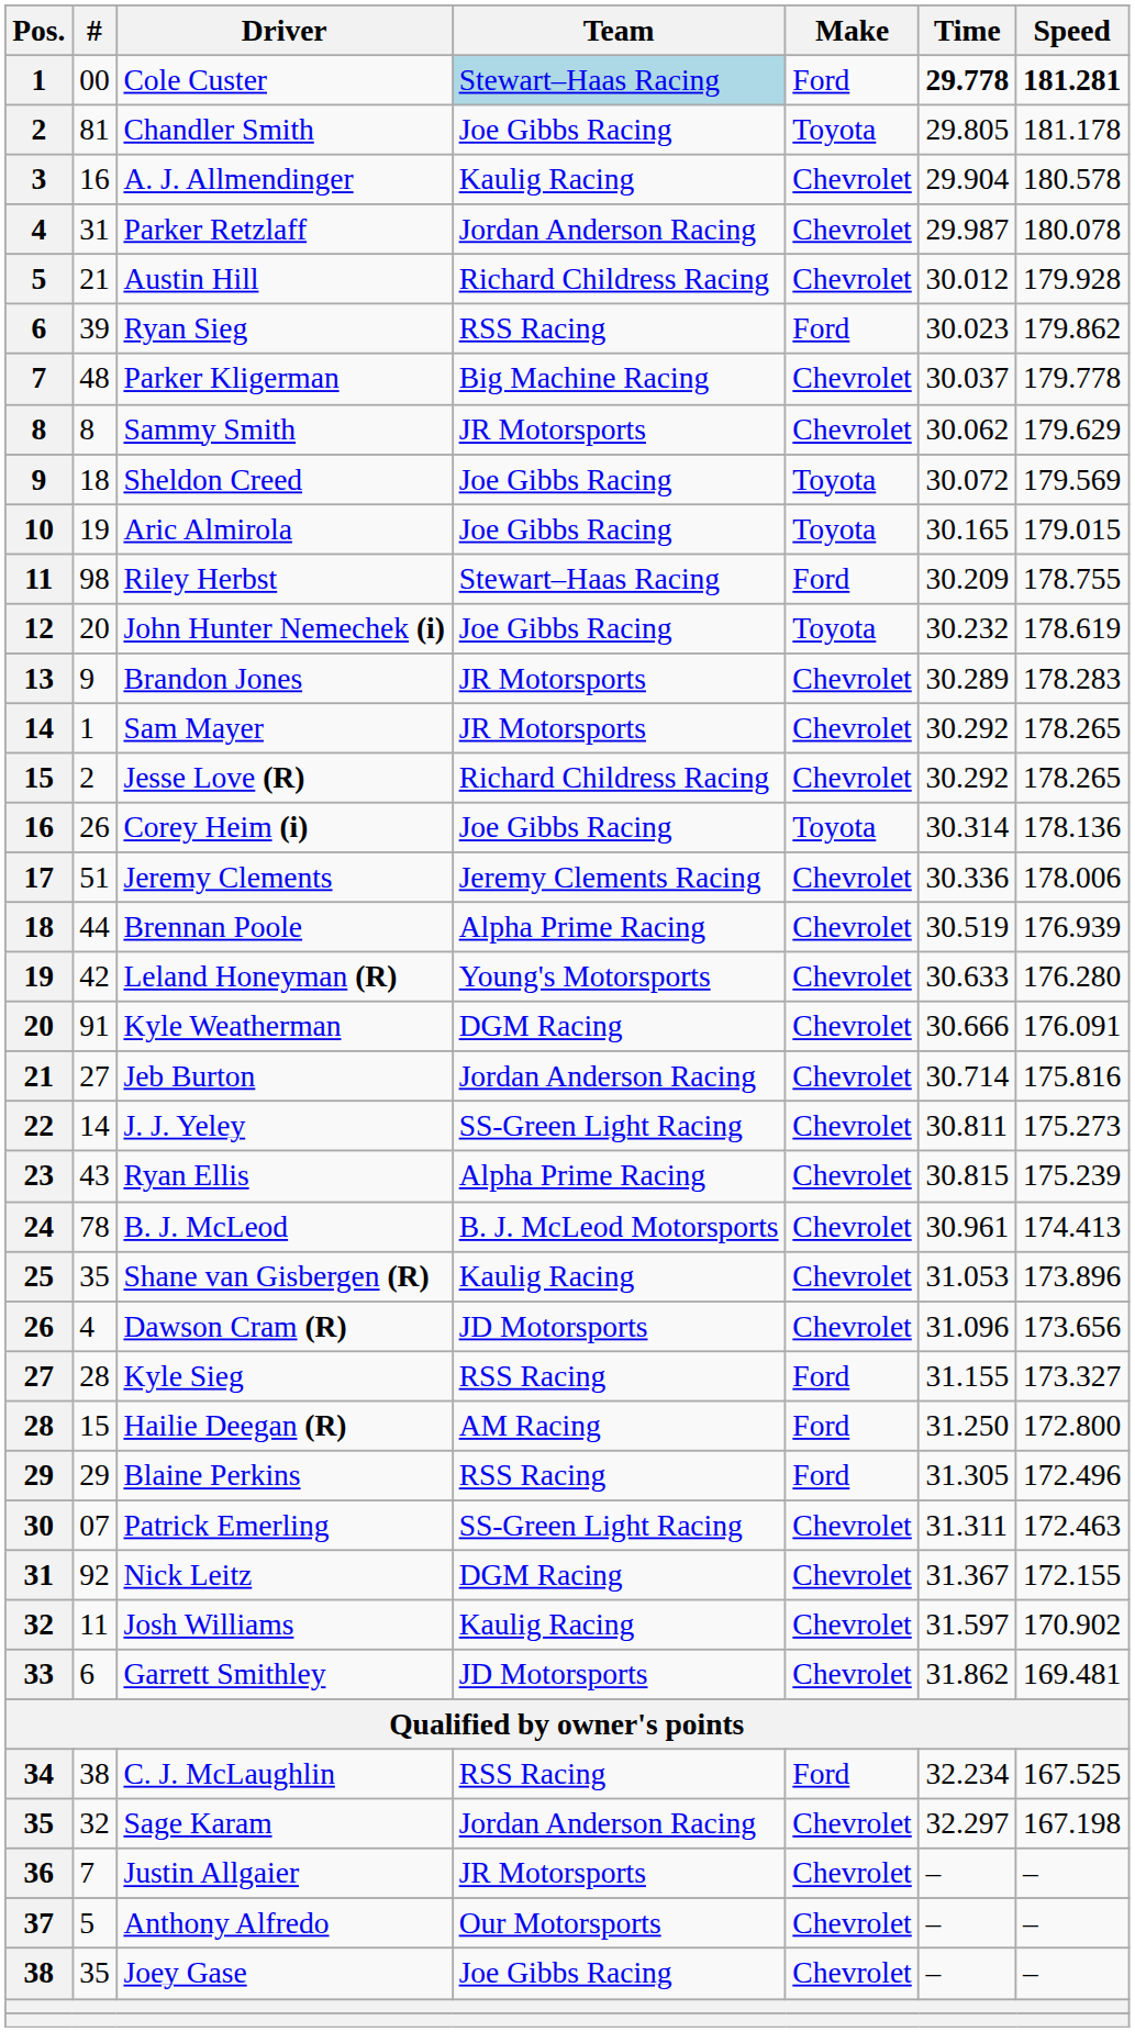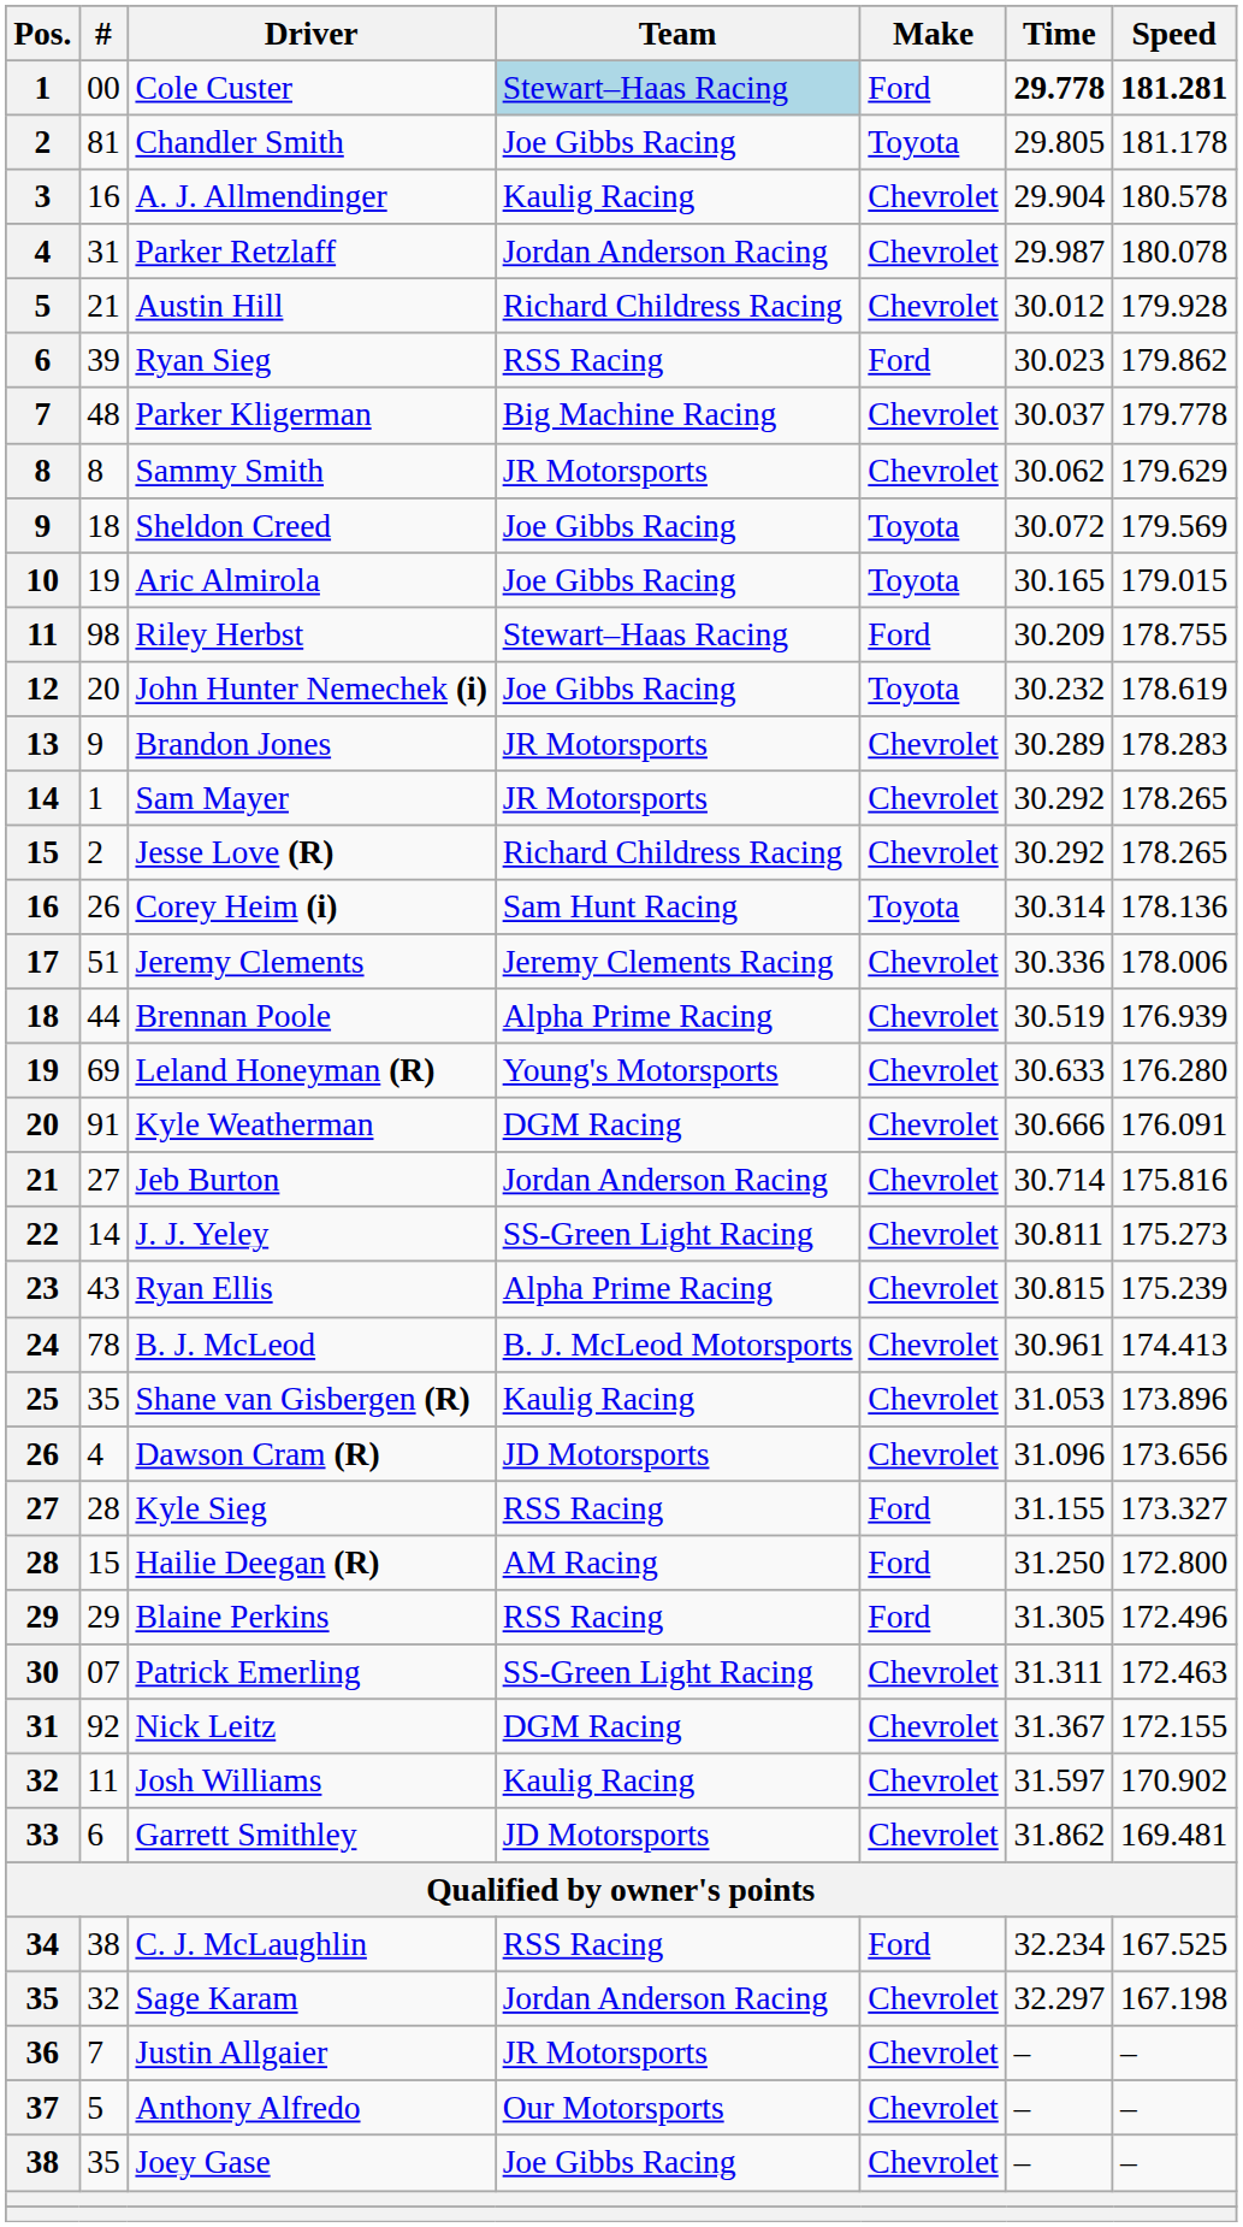Corey Heim (i) | Team: Joe Gibbs Racing -> Sam Hunt Racing
Leland Honeyman (R) | #: 42 -> 69
